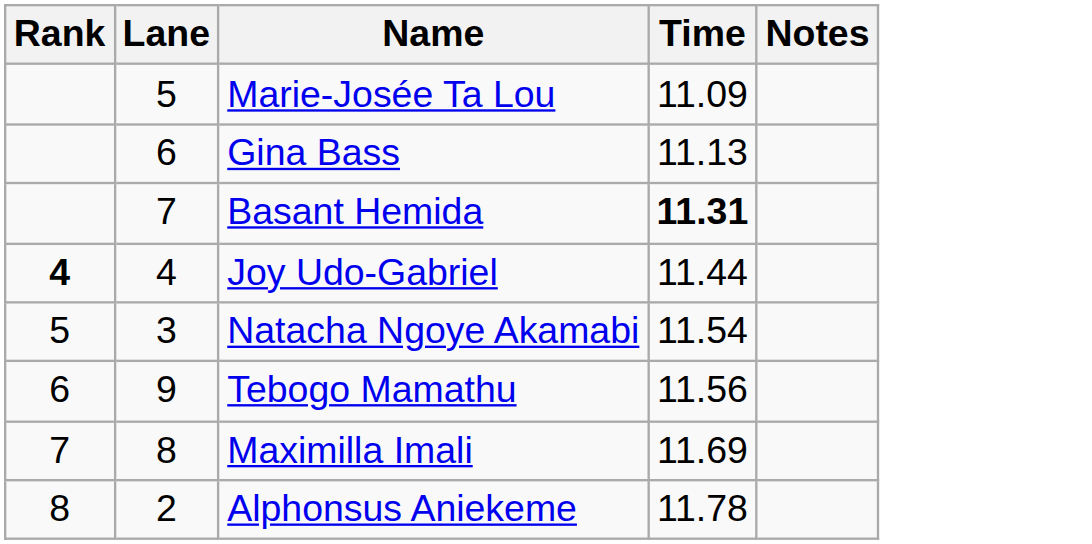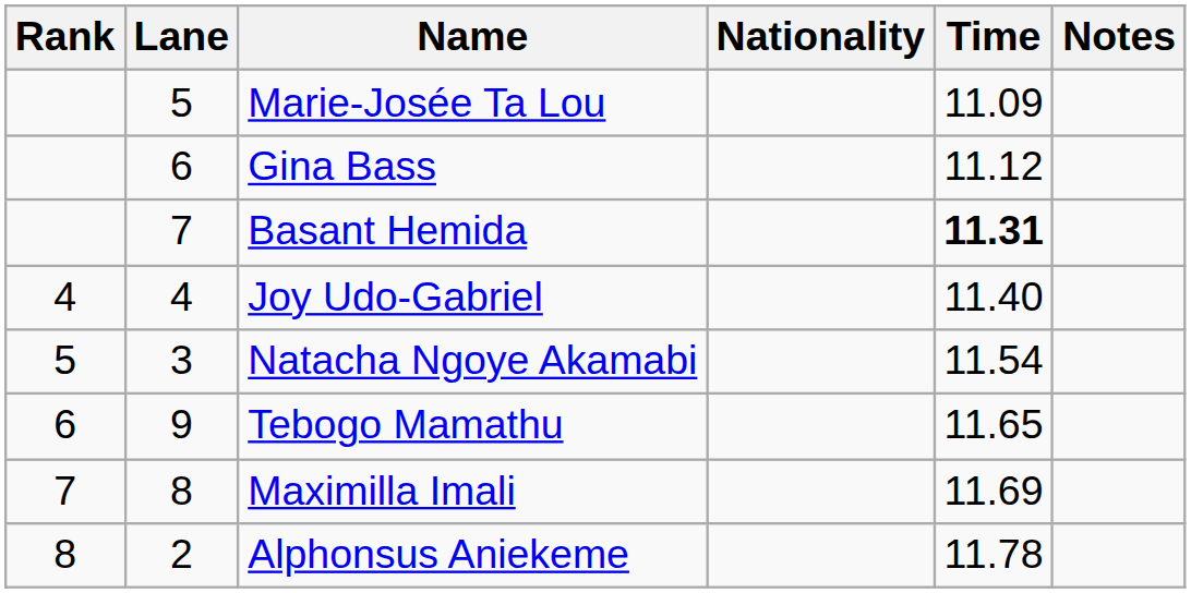+ column: Nationality
Gina Bass | Time: 11.13 -> 11.12
Joy Udo-Gabriel | Rank: bold -> normal
Joy Udo-Gabriel | Time: 11.44 -> 11.40
Tebogo Mamathu | Time: 11.56 -> 11.65
